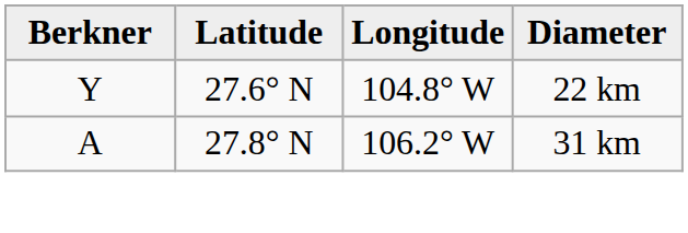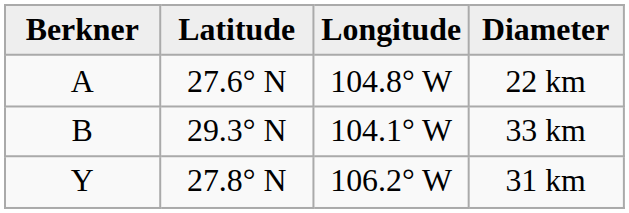22 km | Berkner: Y -> A
+ row: B | 29.3° N | 104.1° W | 33 km
31 km | Berkner: A -> Y
